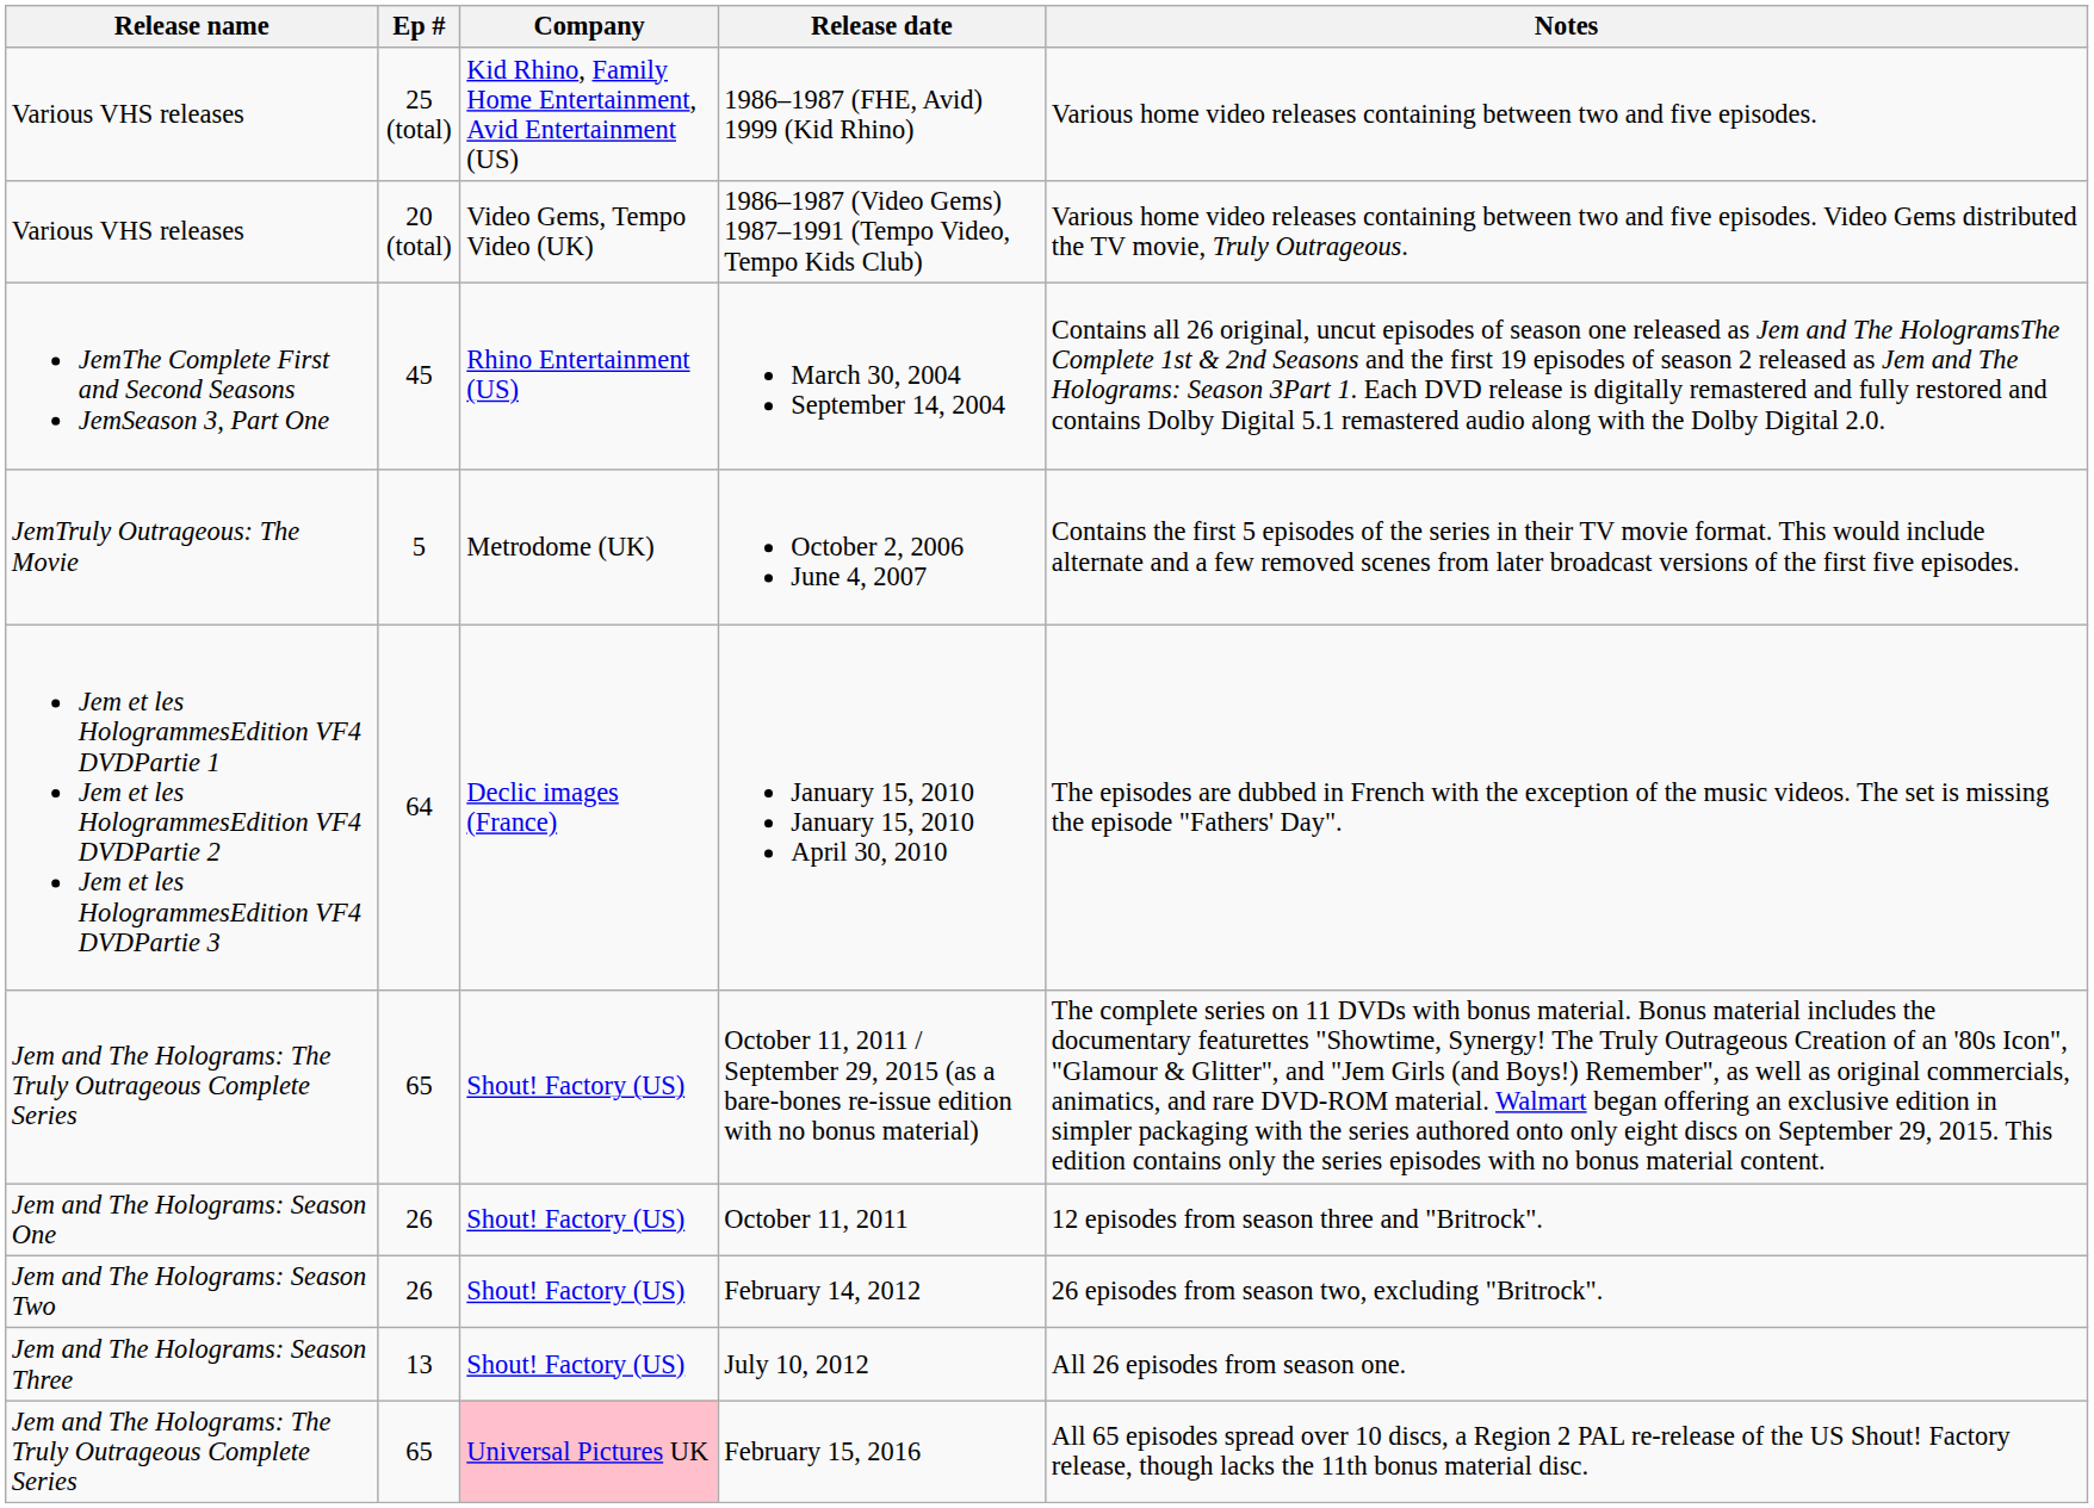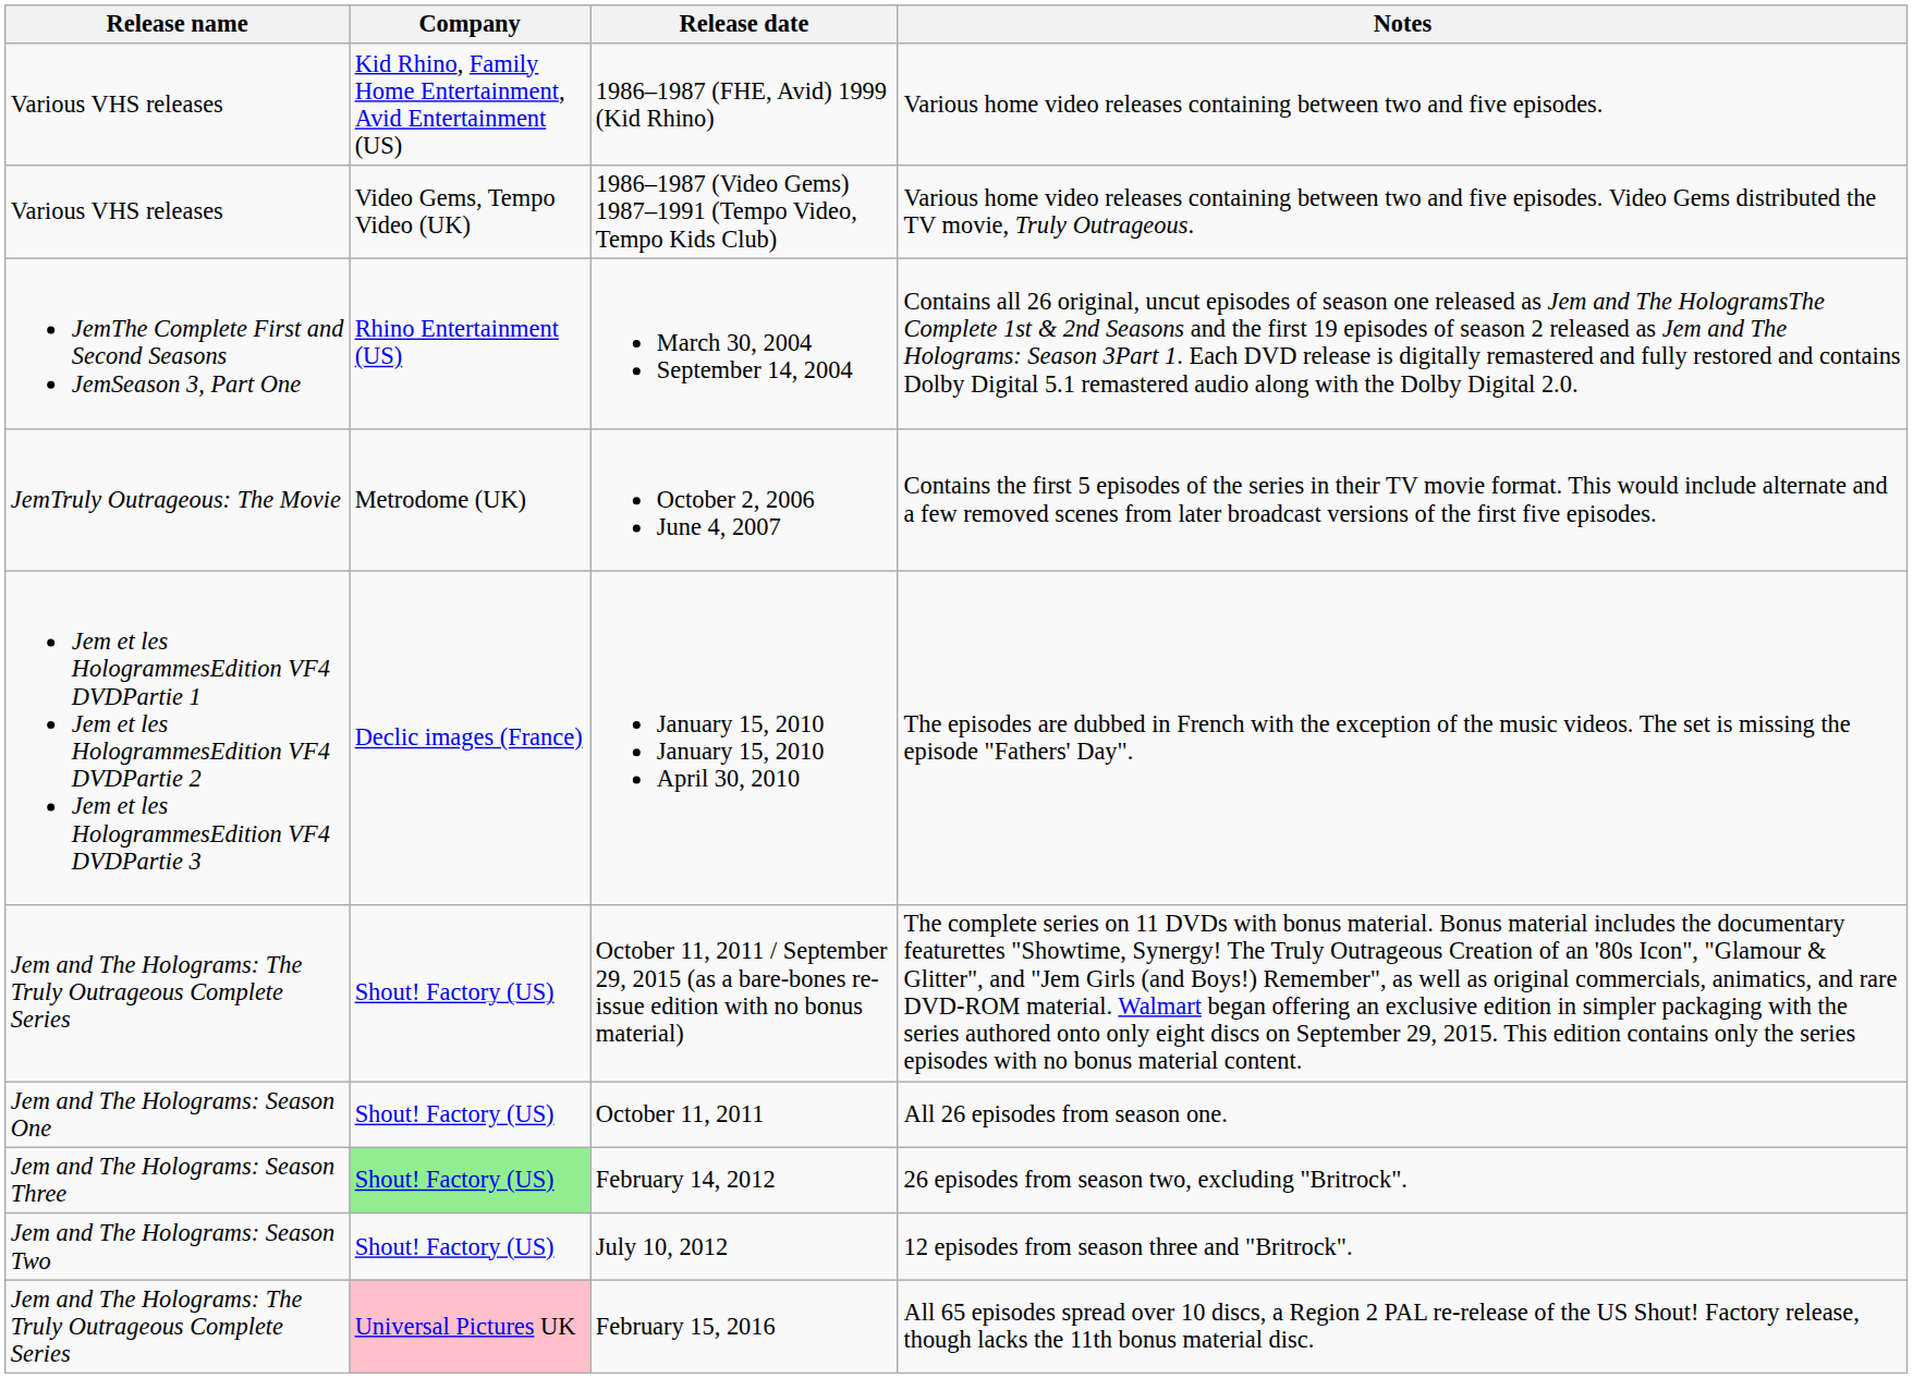- column: Ep # | 25 (total) | 20 (total) | 45 | 5 | 64 | 65 | 26 | 26 | 13 | 65
October 11, 2011 | Notes: 12 episodes from season three and "Britrock". -> All 26 episodes from season one.
February 14, 2012 | Release name: Jem and The Holograms: Season Two -> Jem and The Holograms: Season Three
February 14, 2012 | Company: no background -> lightgreen background
July 10, 2012 | Release name: Jem and The Holograms: Season Three -> Jem and The Holograms: Season Two
July 10, 2012 | Notes: All 26 episodes from season one. -> 12 episodes from season three and "Britrock".
